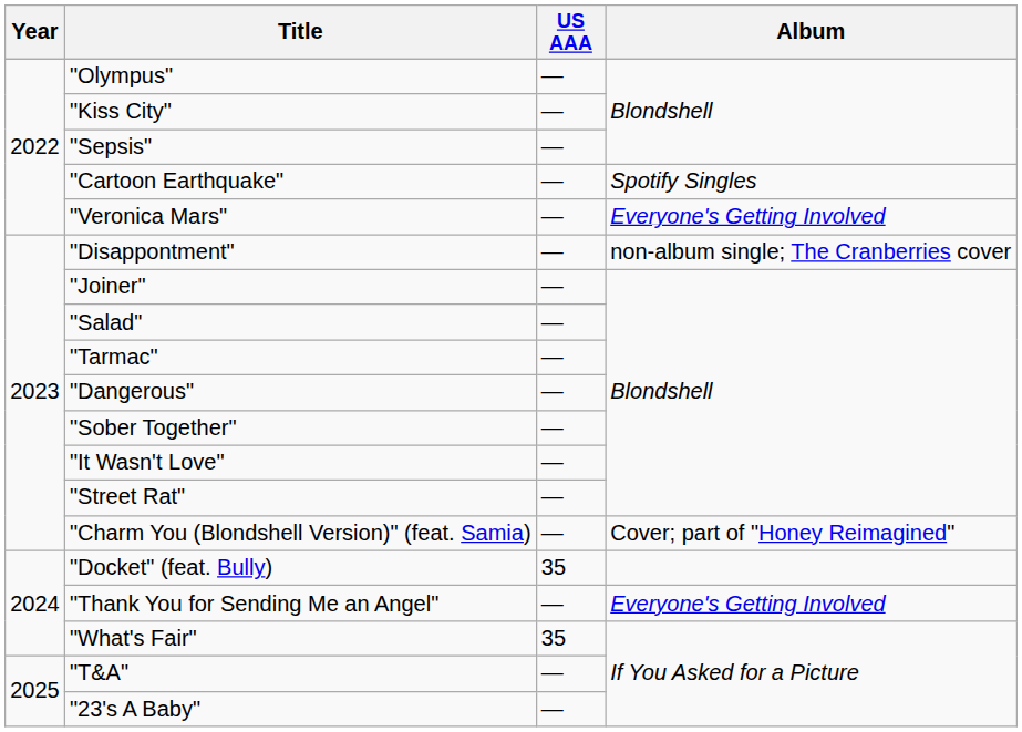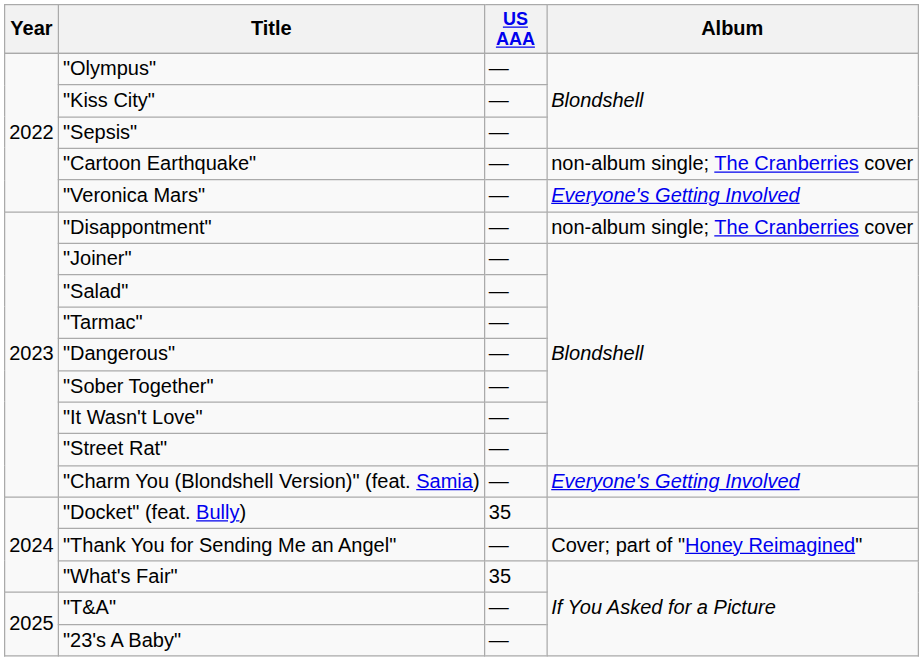"Cartoon Earthquake" | Album: Spotify Singles -> non-album single; The Cranberries cover
"Charm You (Blondshell Version)" (feat. Samia) | Album: Cover; part of "Honey Reimagined" -> Everyone's Getting Involved
"Thank You for Sending Me an Angel" | Album: Everyone's Getting Involved -> Cover; part of "Honey Reimagined"
